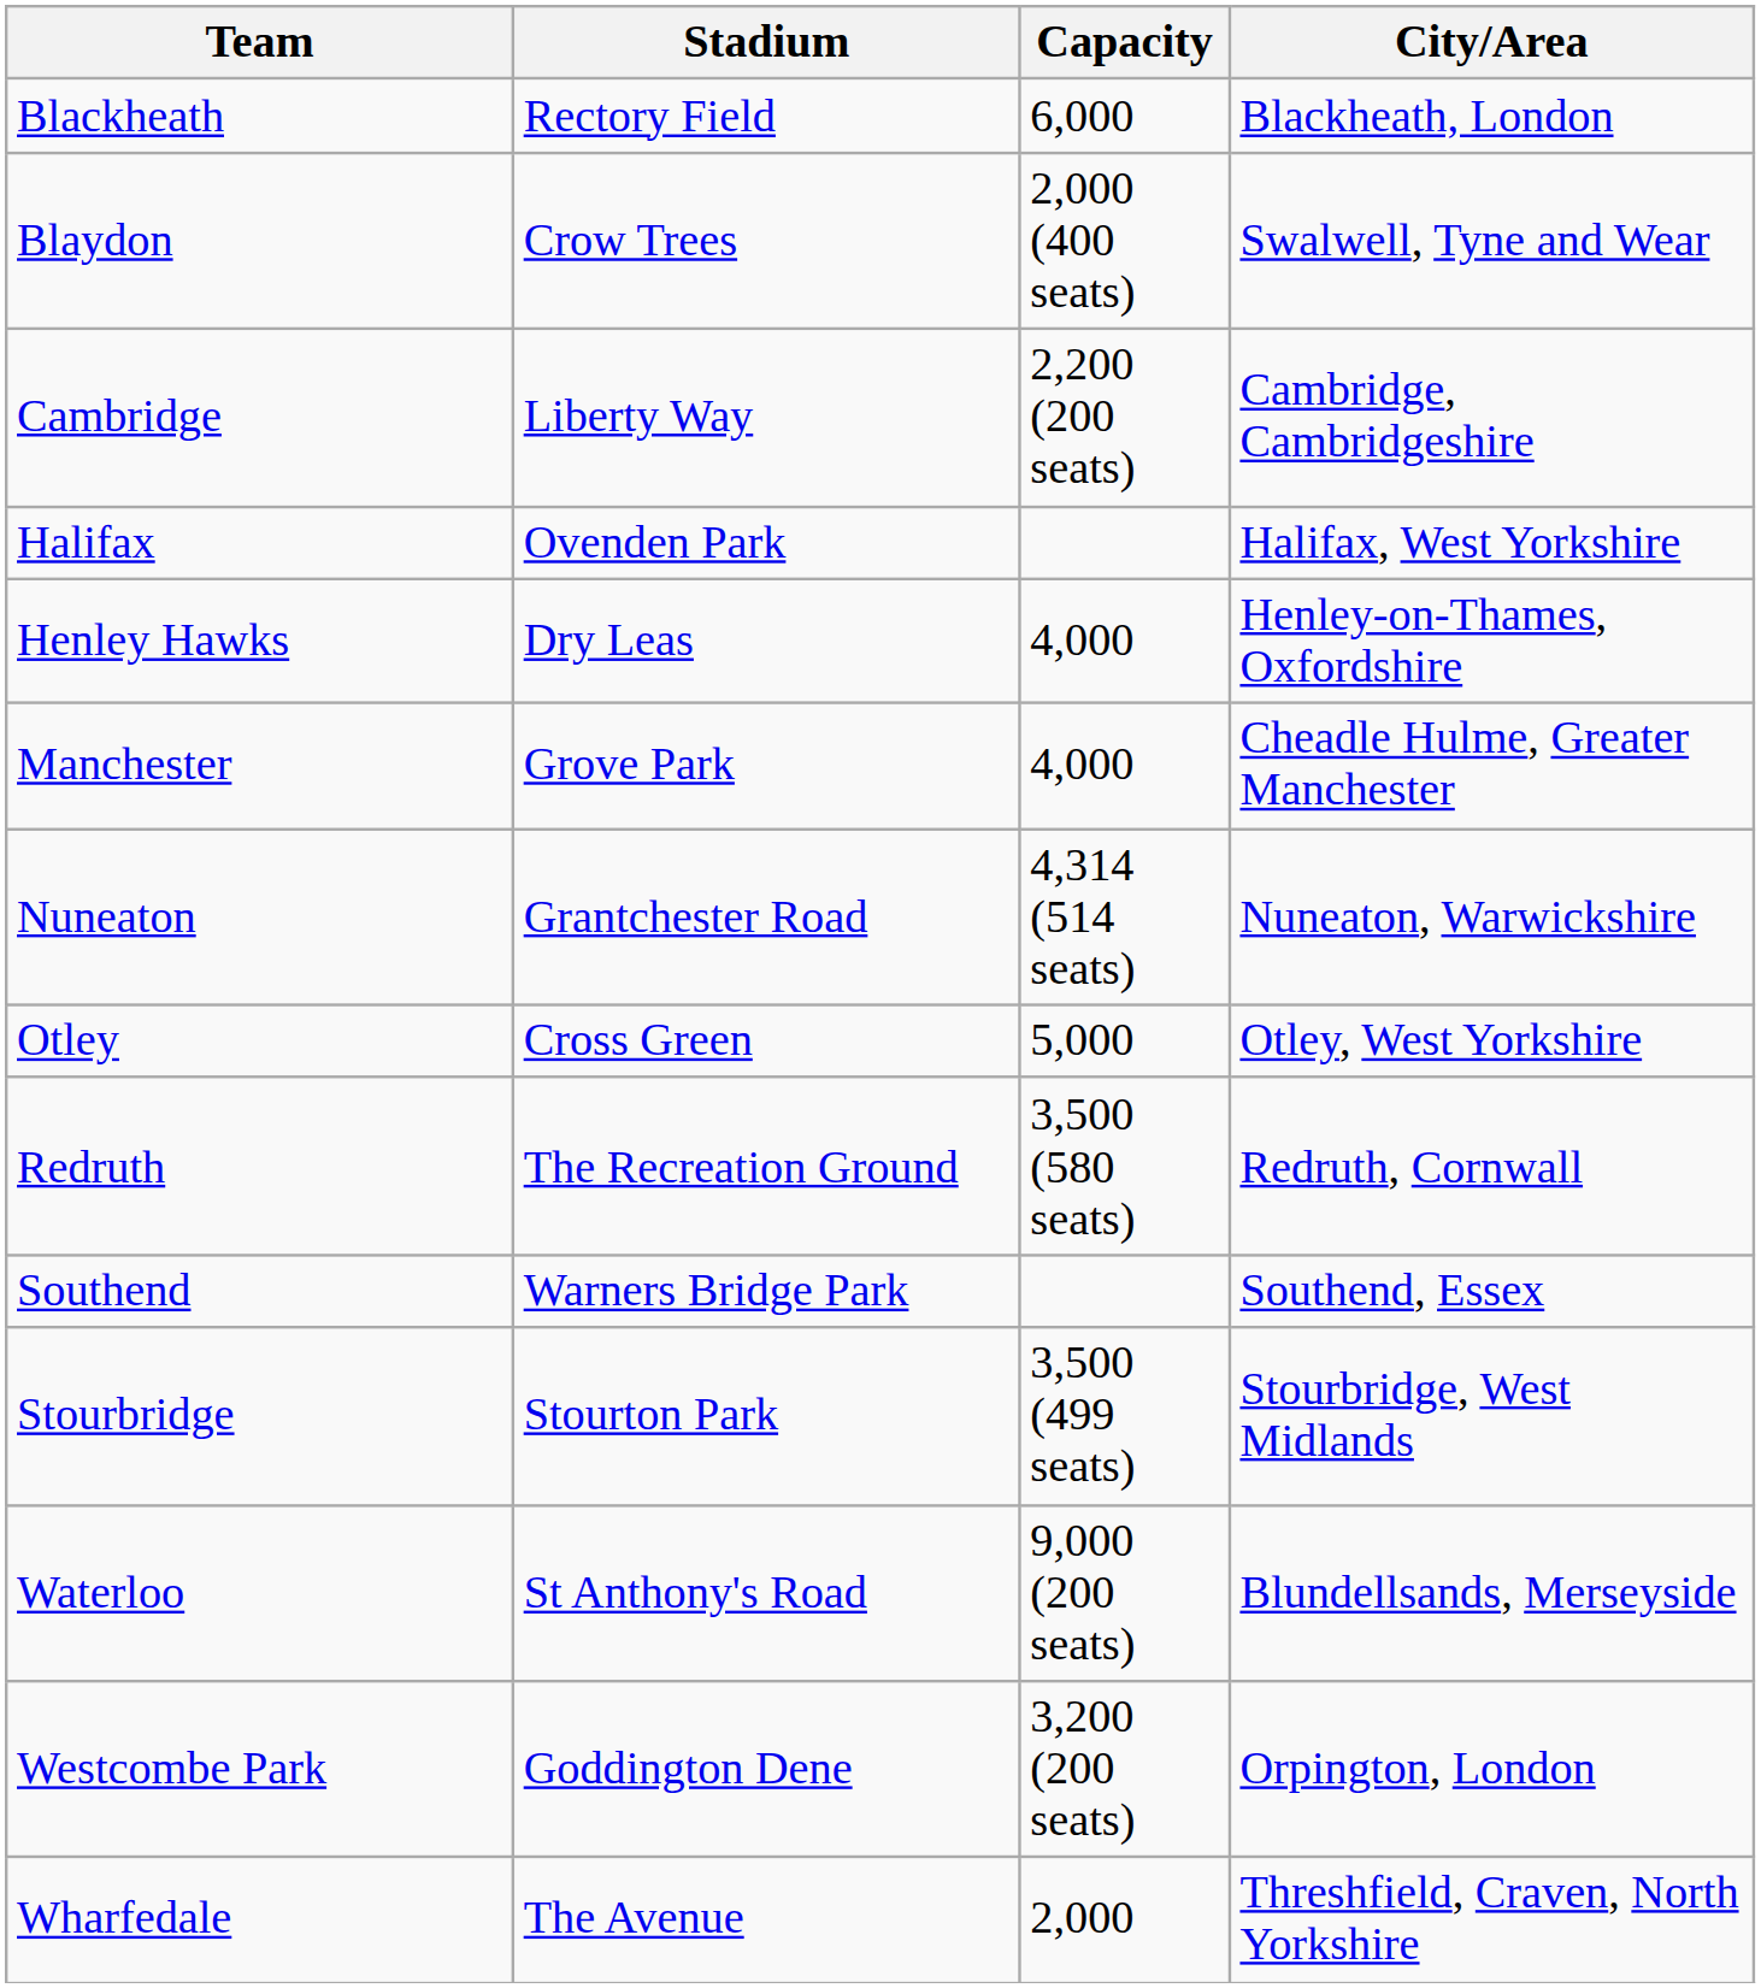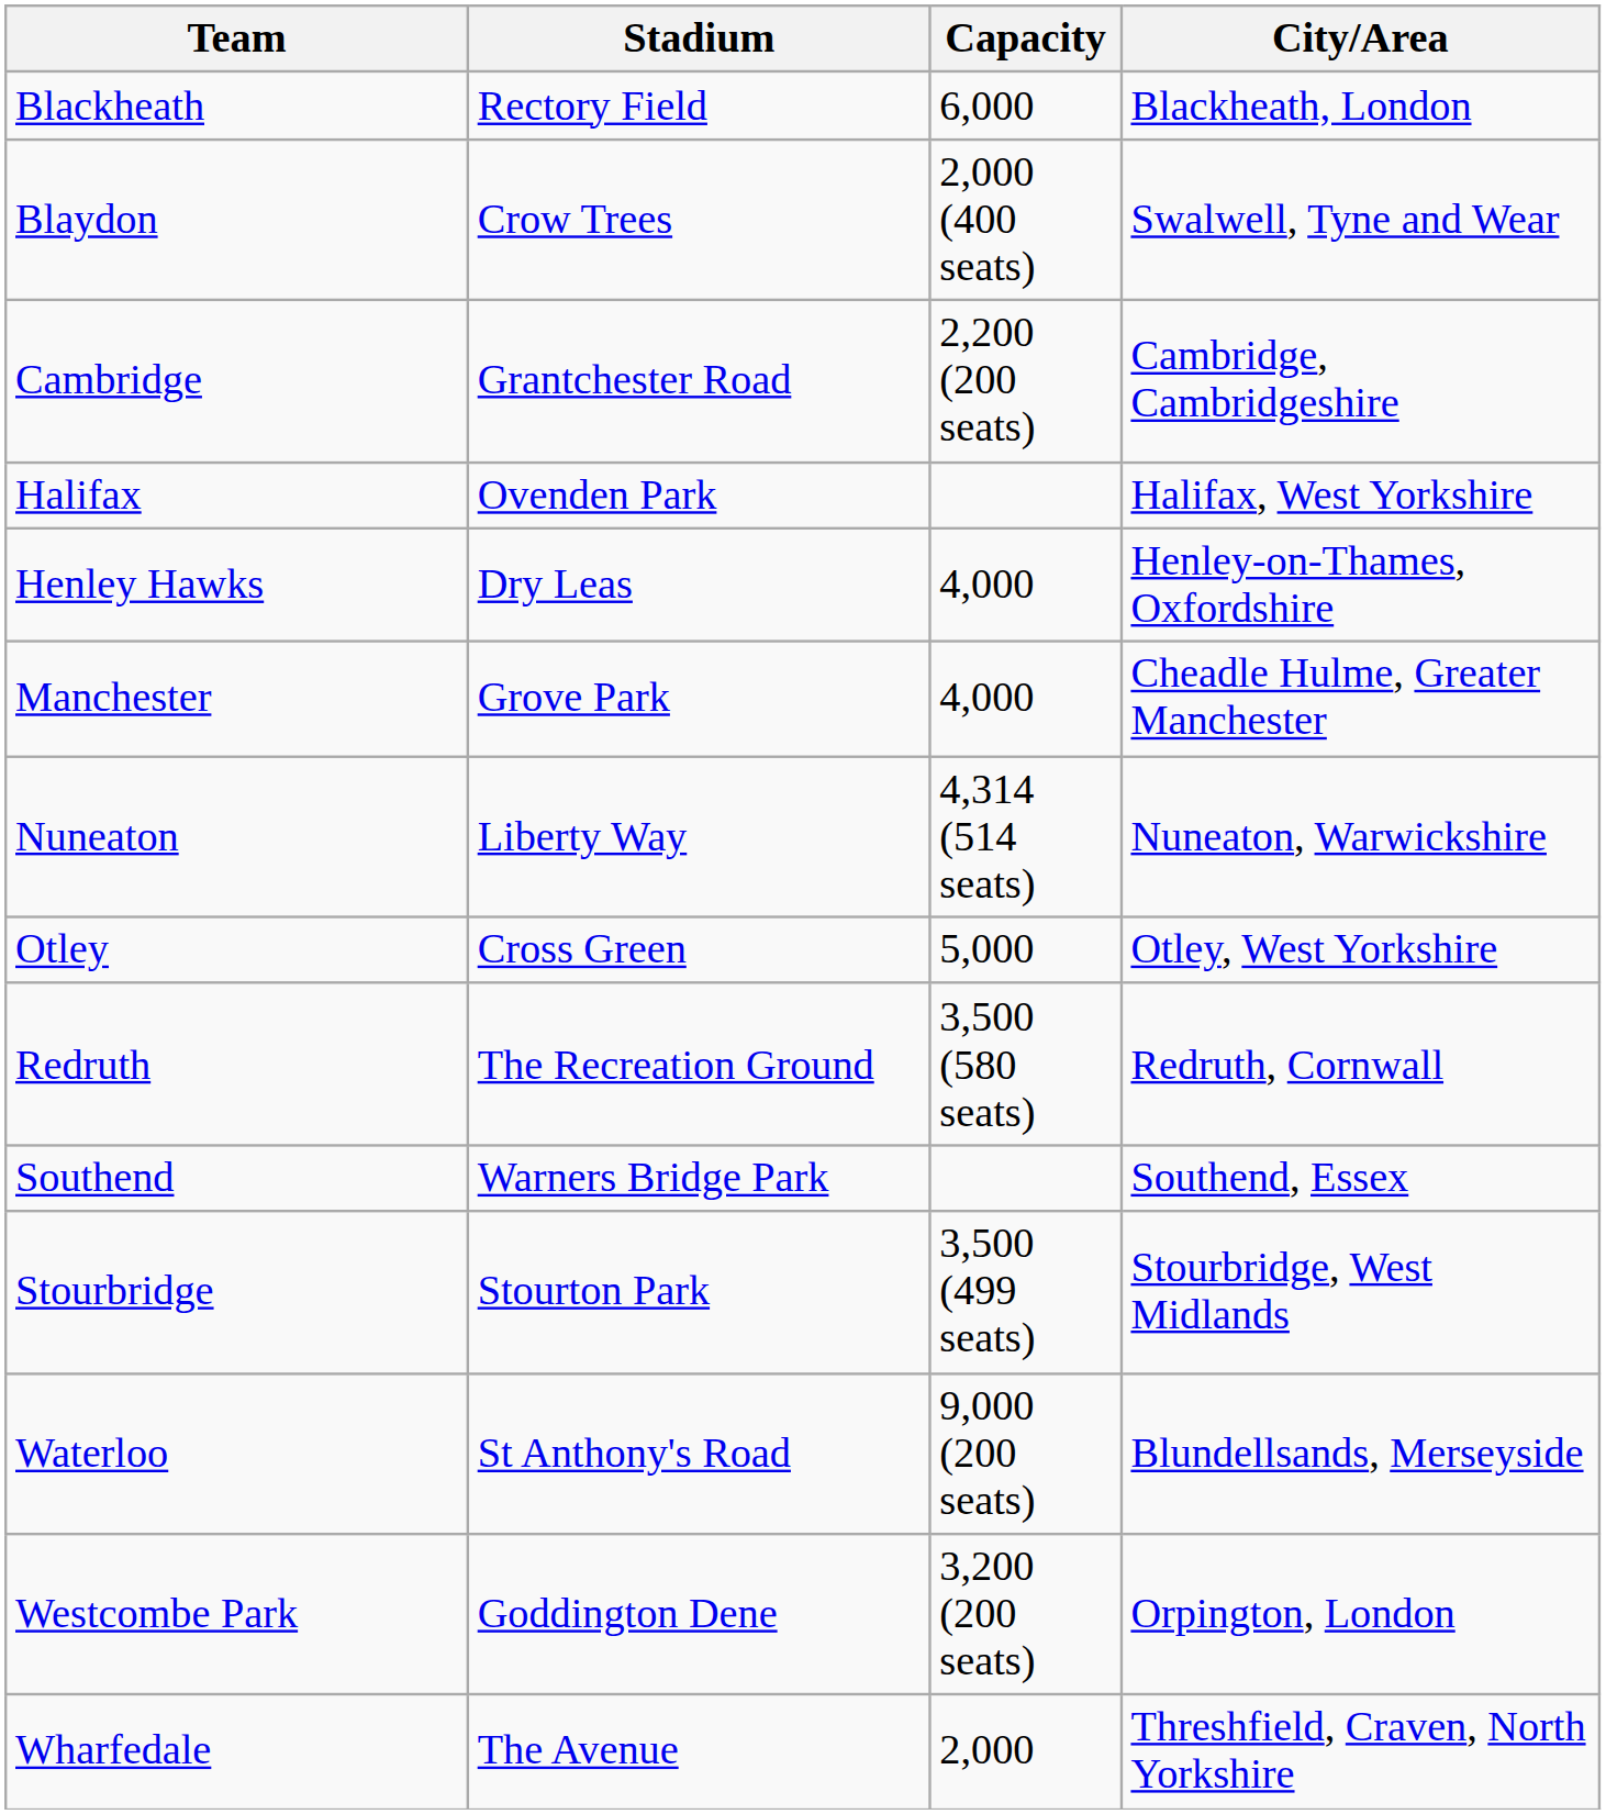Cambridge | Stadium: Liberty Way -> Grantchester Road
Nuneaton | Stadium: Grantchester Road -> Liberty Way
